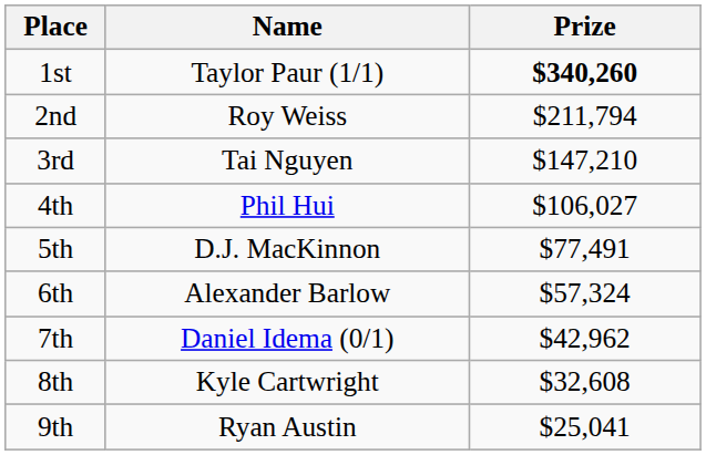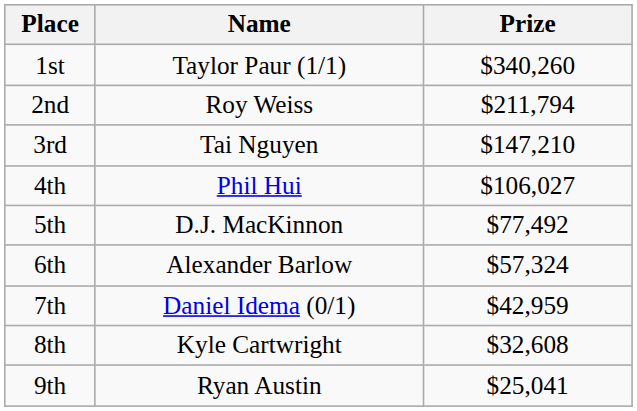1st | Prize: bold -> normal
5th | Prize: $77,491 -> $77,492
7th | Prize: $42,962 -> $42,959
